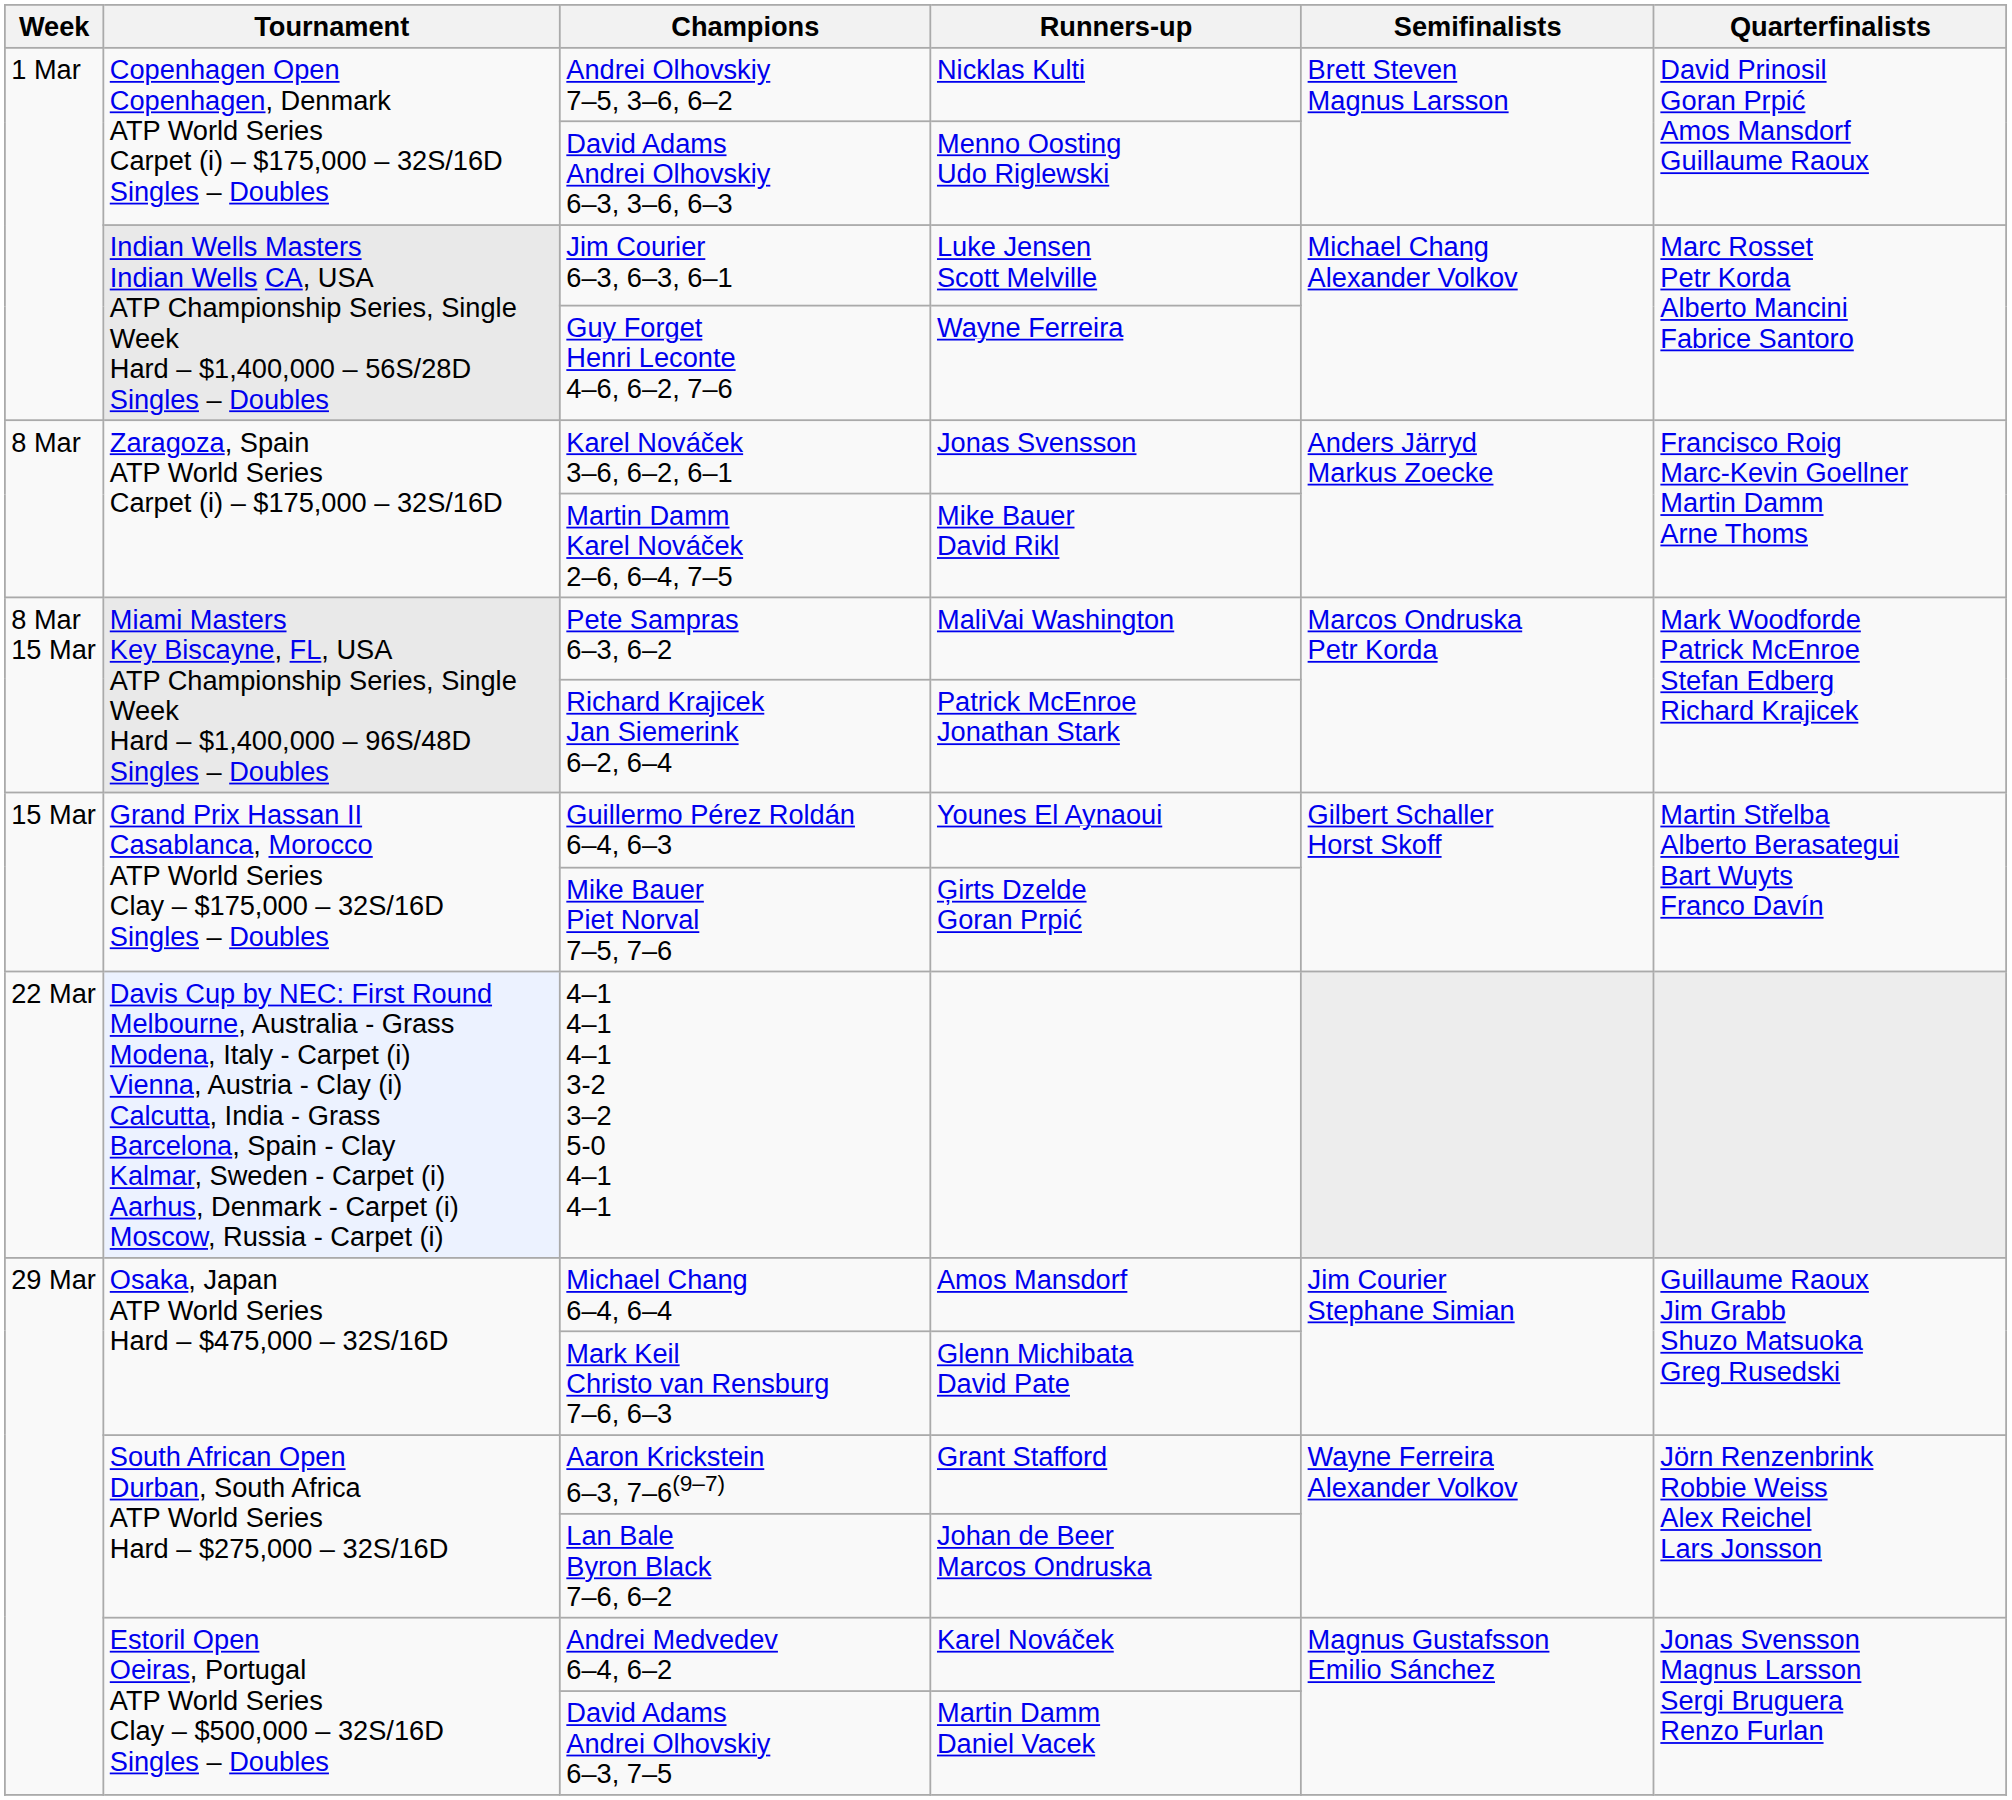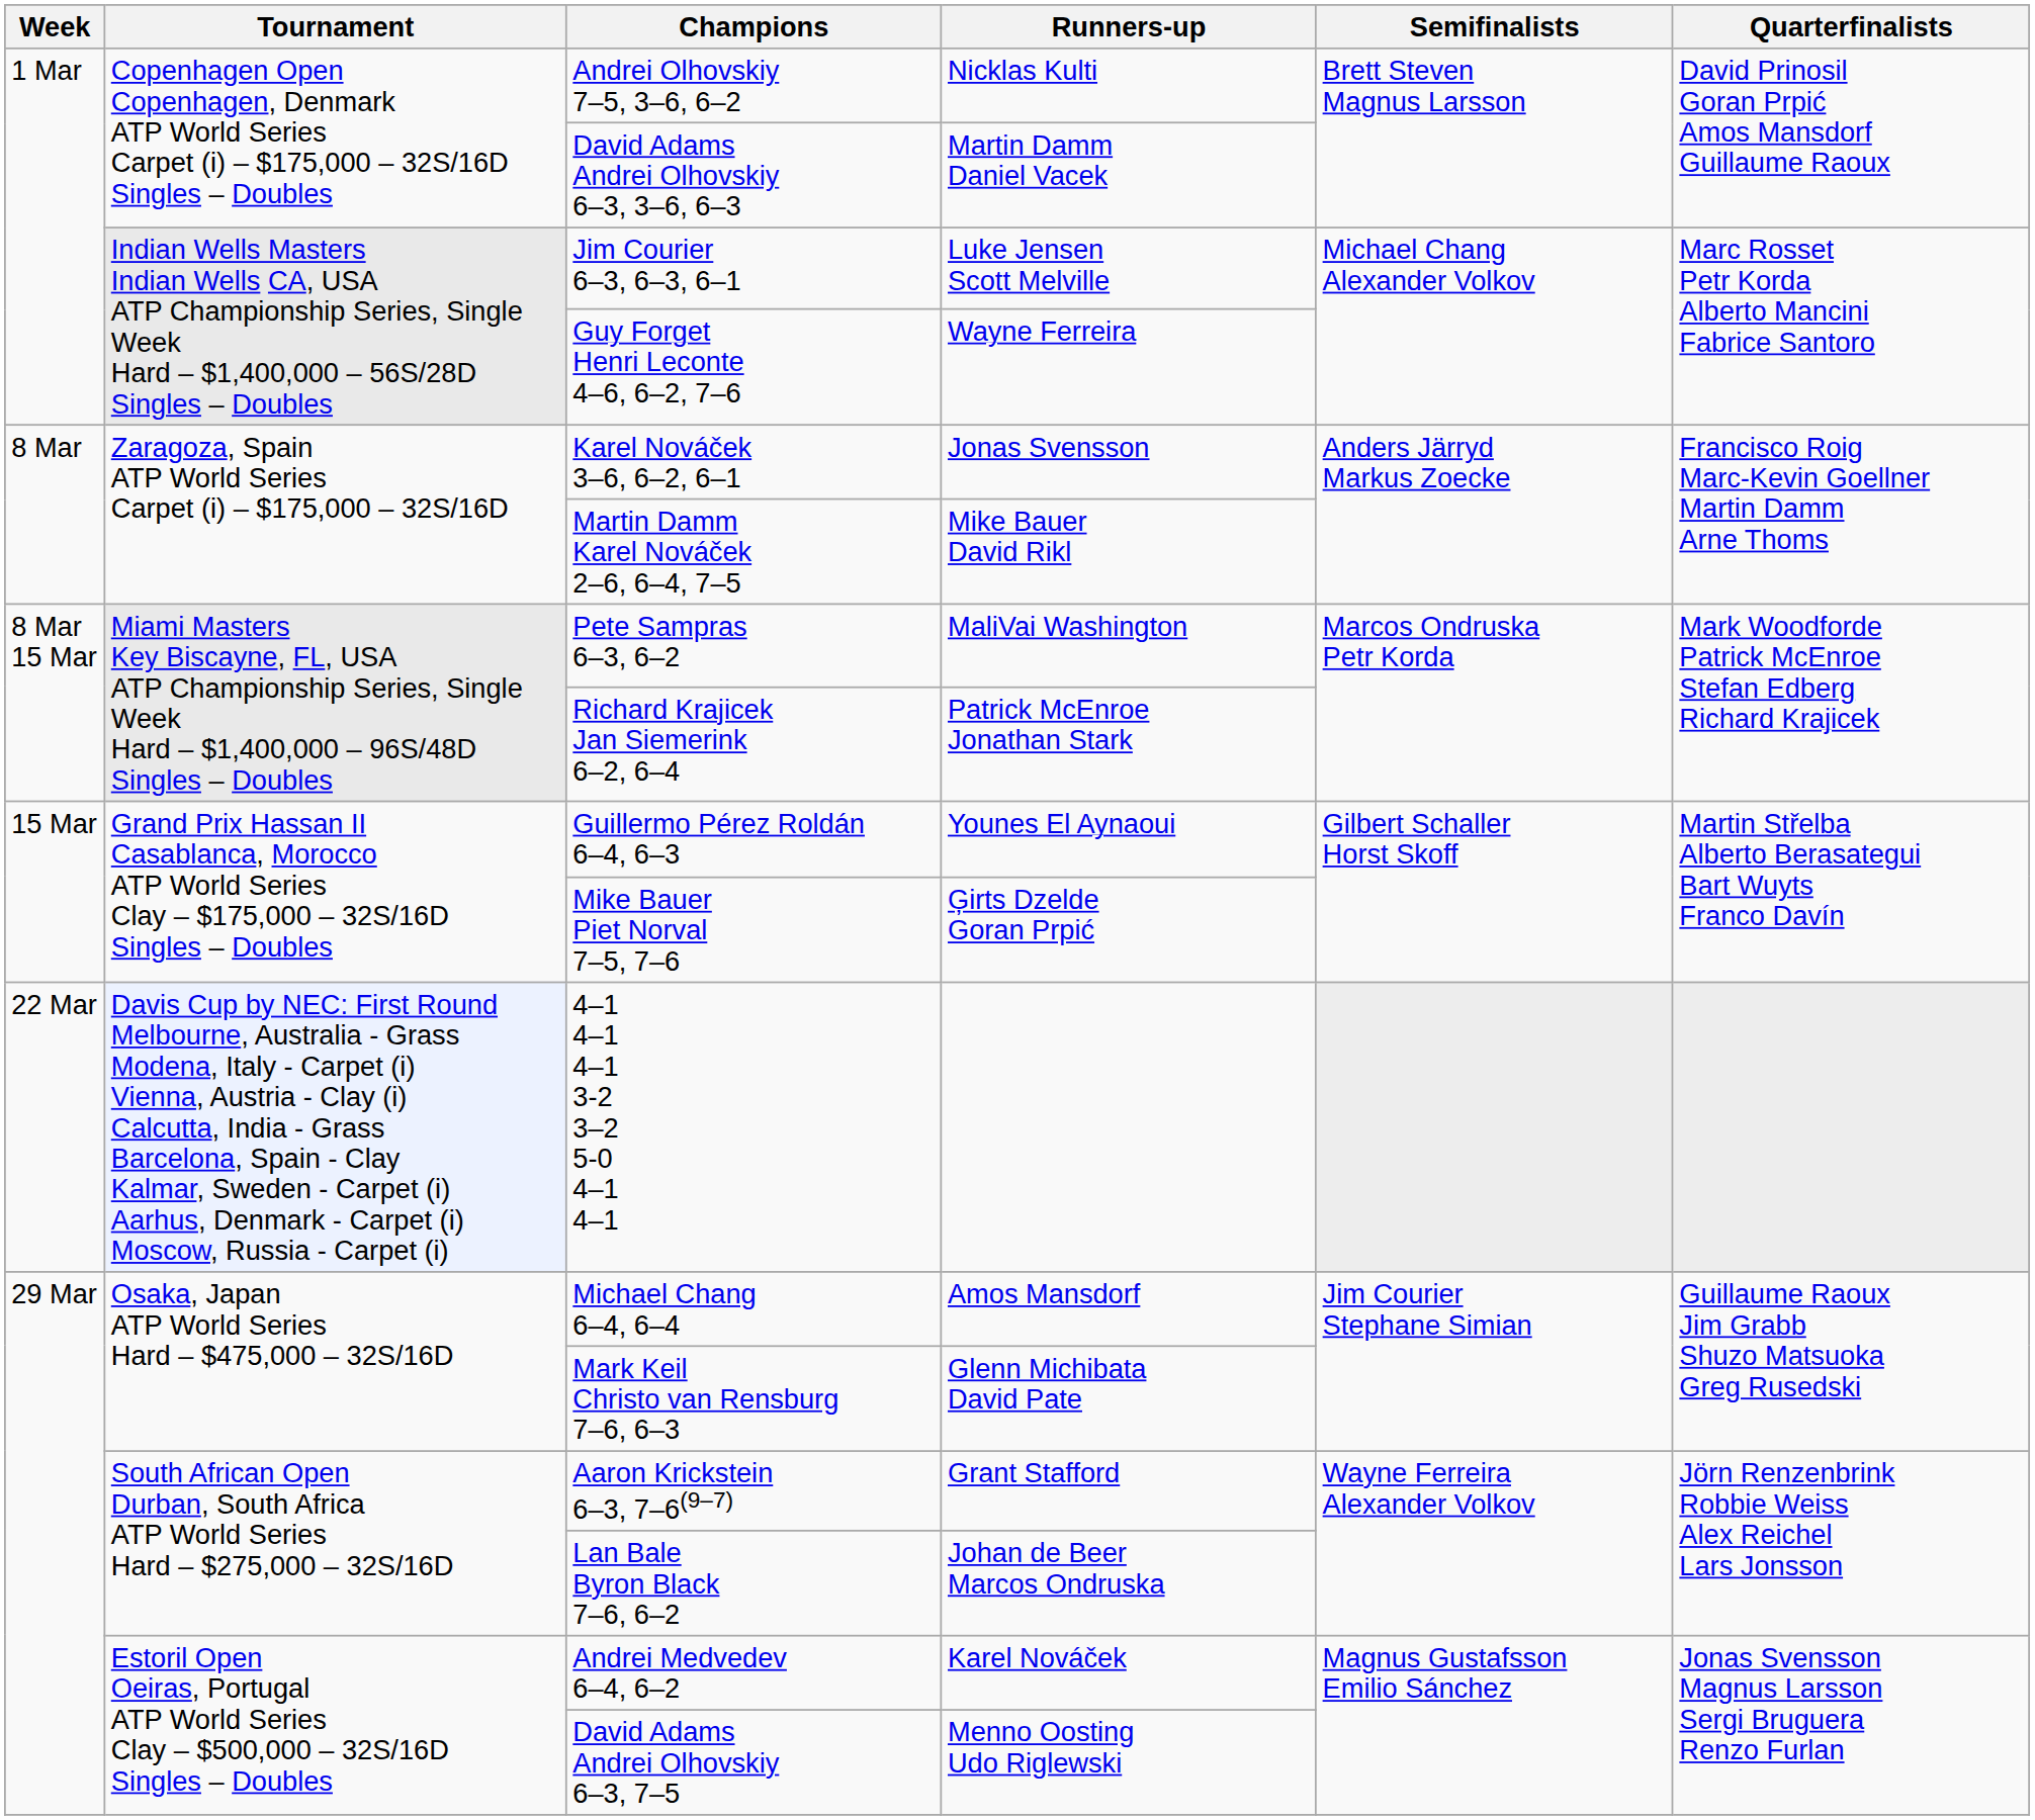David Adams Andrei Olhovskiy 6–3, 3–6, 6–3 | Runners-up: Menno Oosting Udo Riglewski -> Martin Damm Daniel Vacek
David Adams Andrei Olhovskiy 6–3, 7–5 | Runners-up: Martin Damm Daniel Vacek -> Menno Oosting Udo Riglewski
